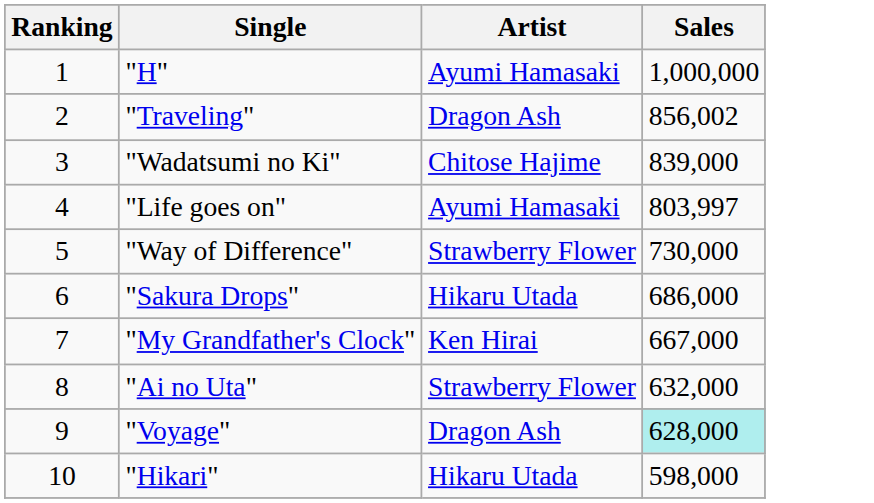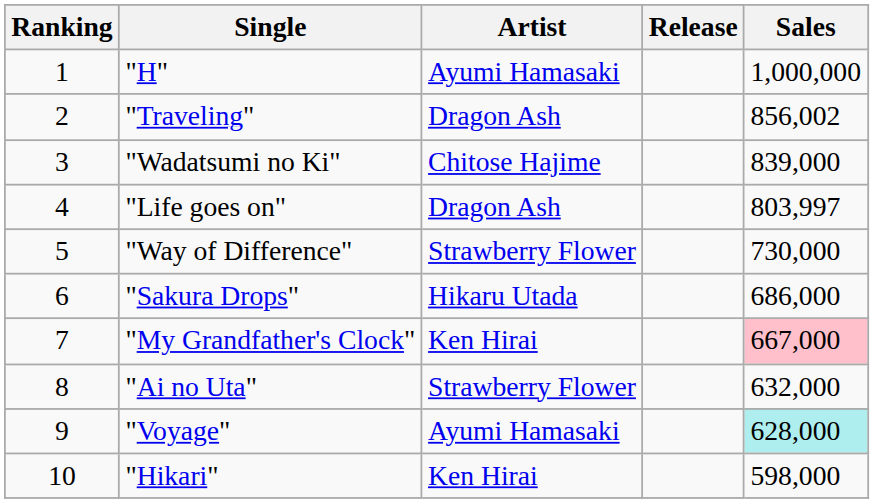+ column: Release
"Life goes on" | Artist: Ayumi Hamasaki -> Dragon Ash
"My Grandfather's Clock" | Sales: no background -> pink background
"Voyage" | Artist: Dragon Ash -> Ayumi Hamasaki
"Hikari" | Artist: Hikaru Utada -> Ken Hirai
